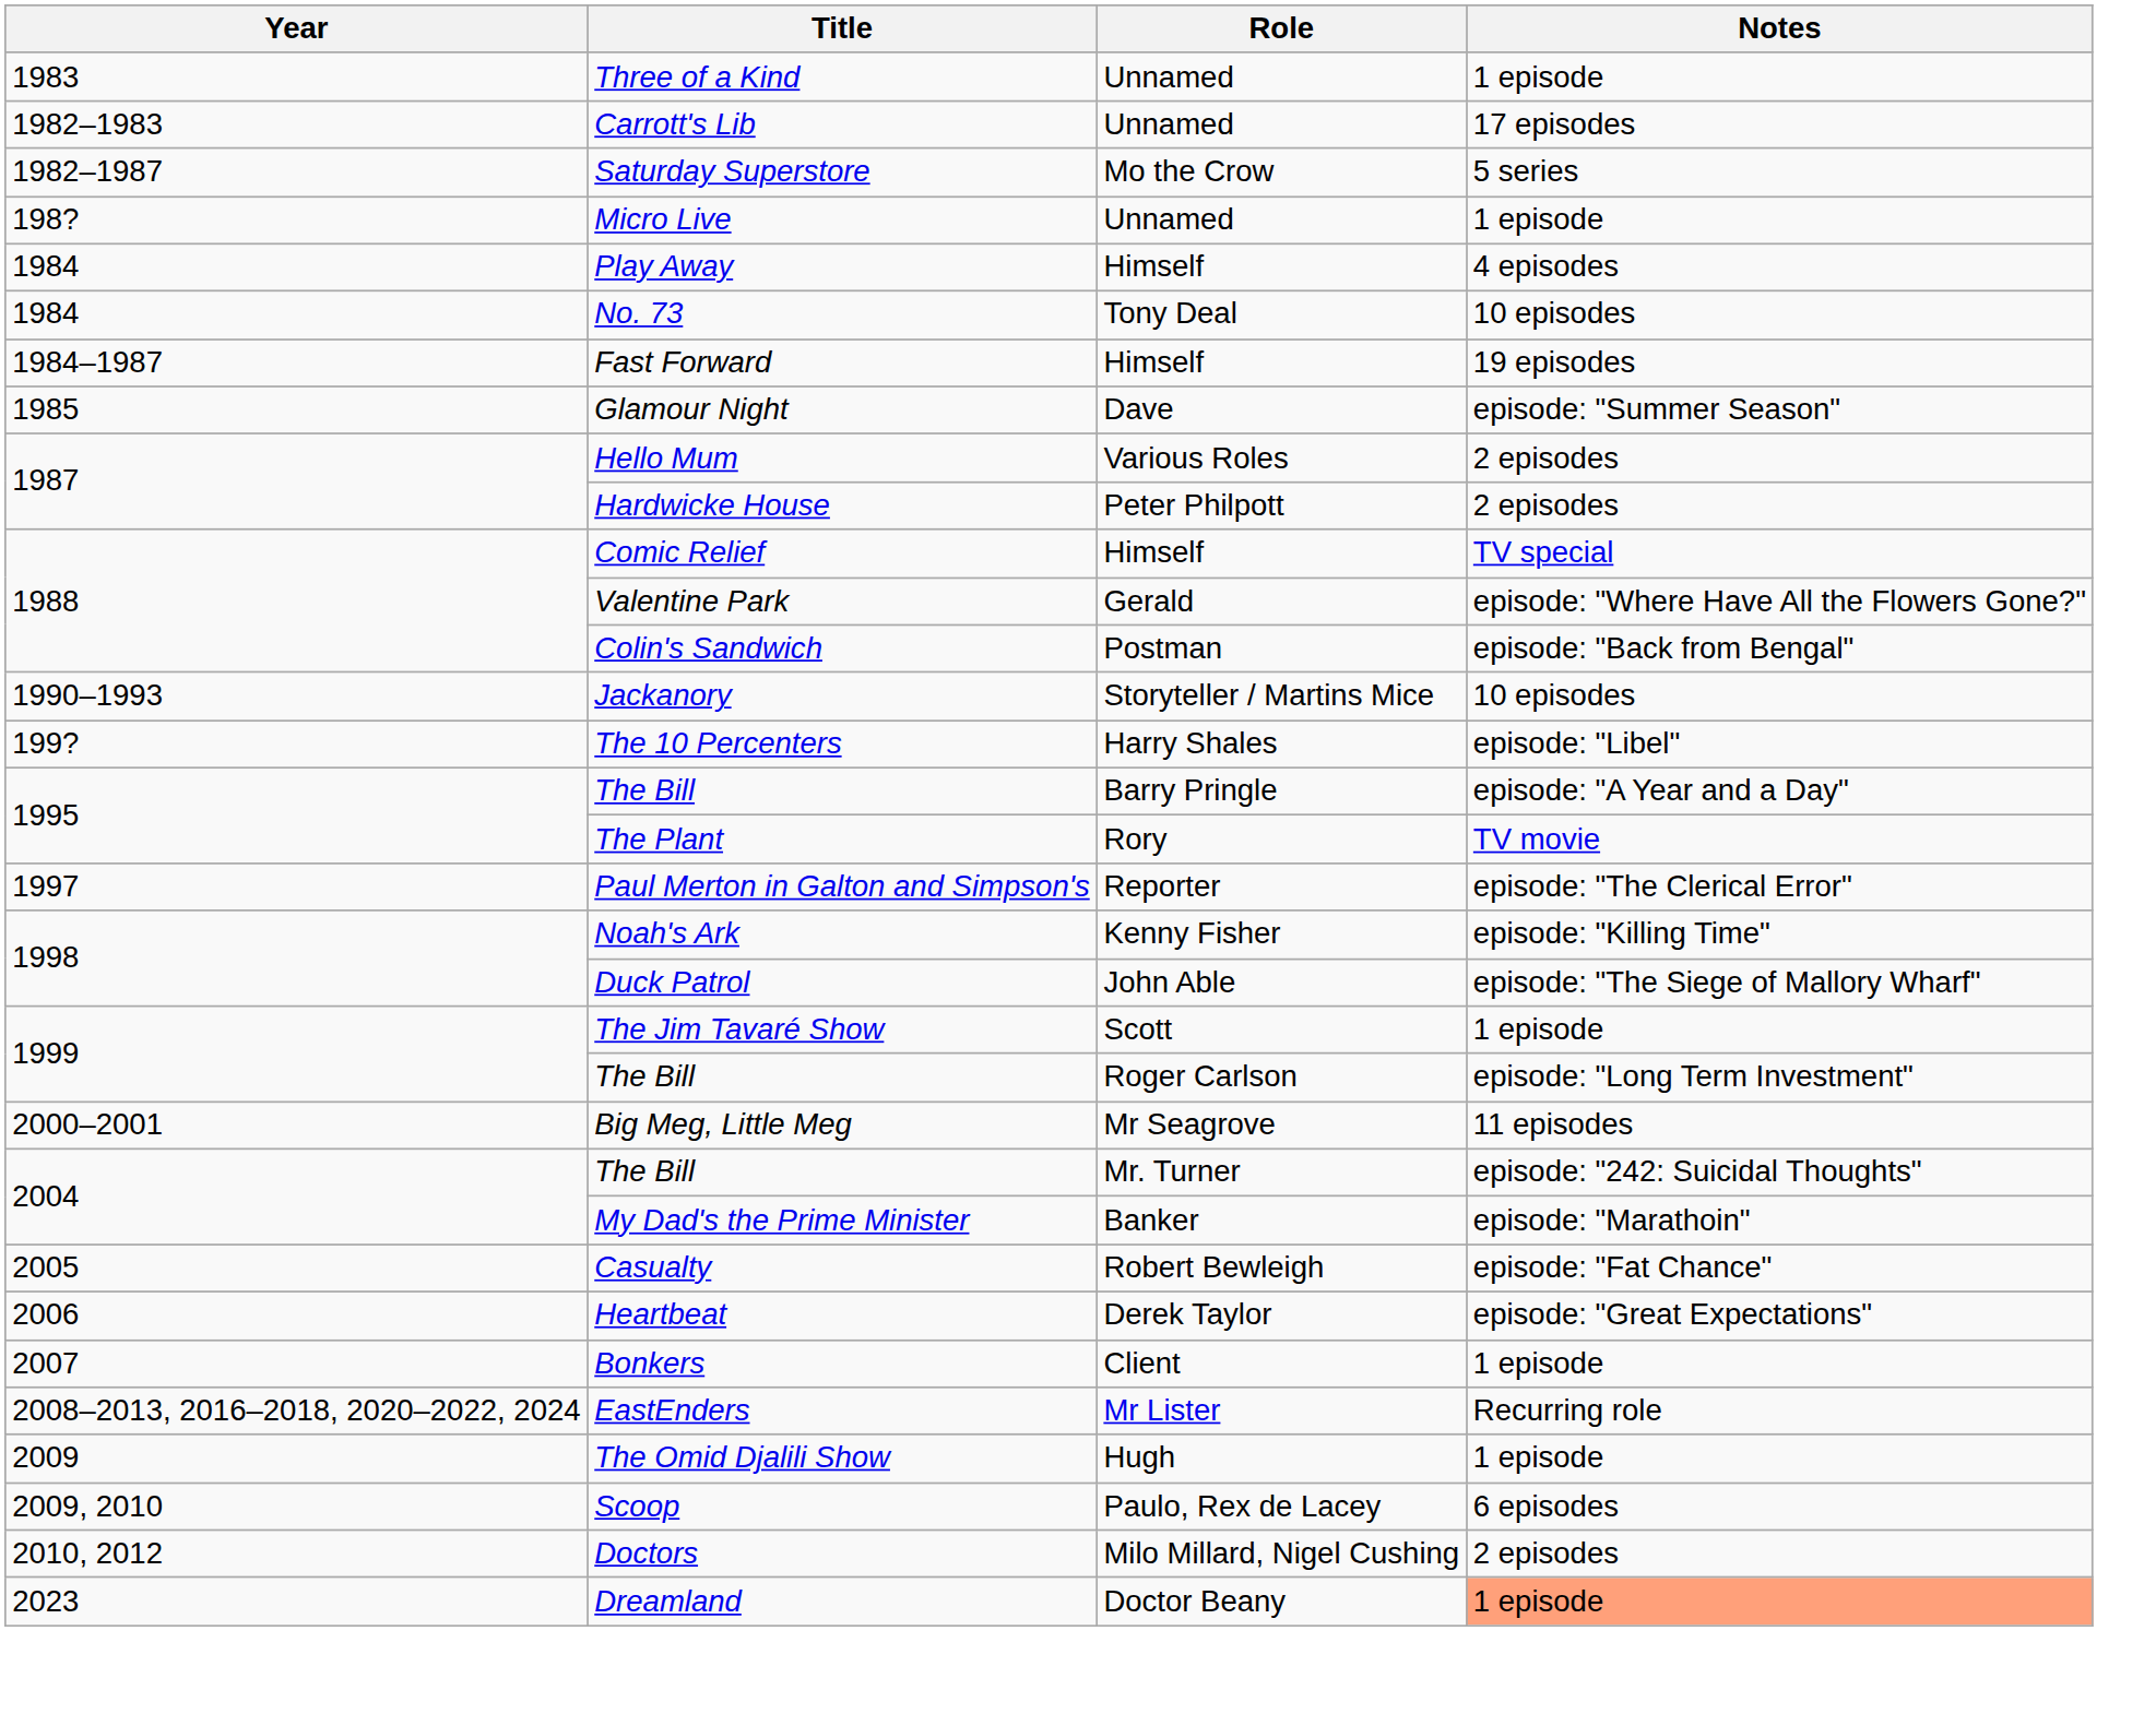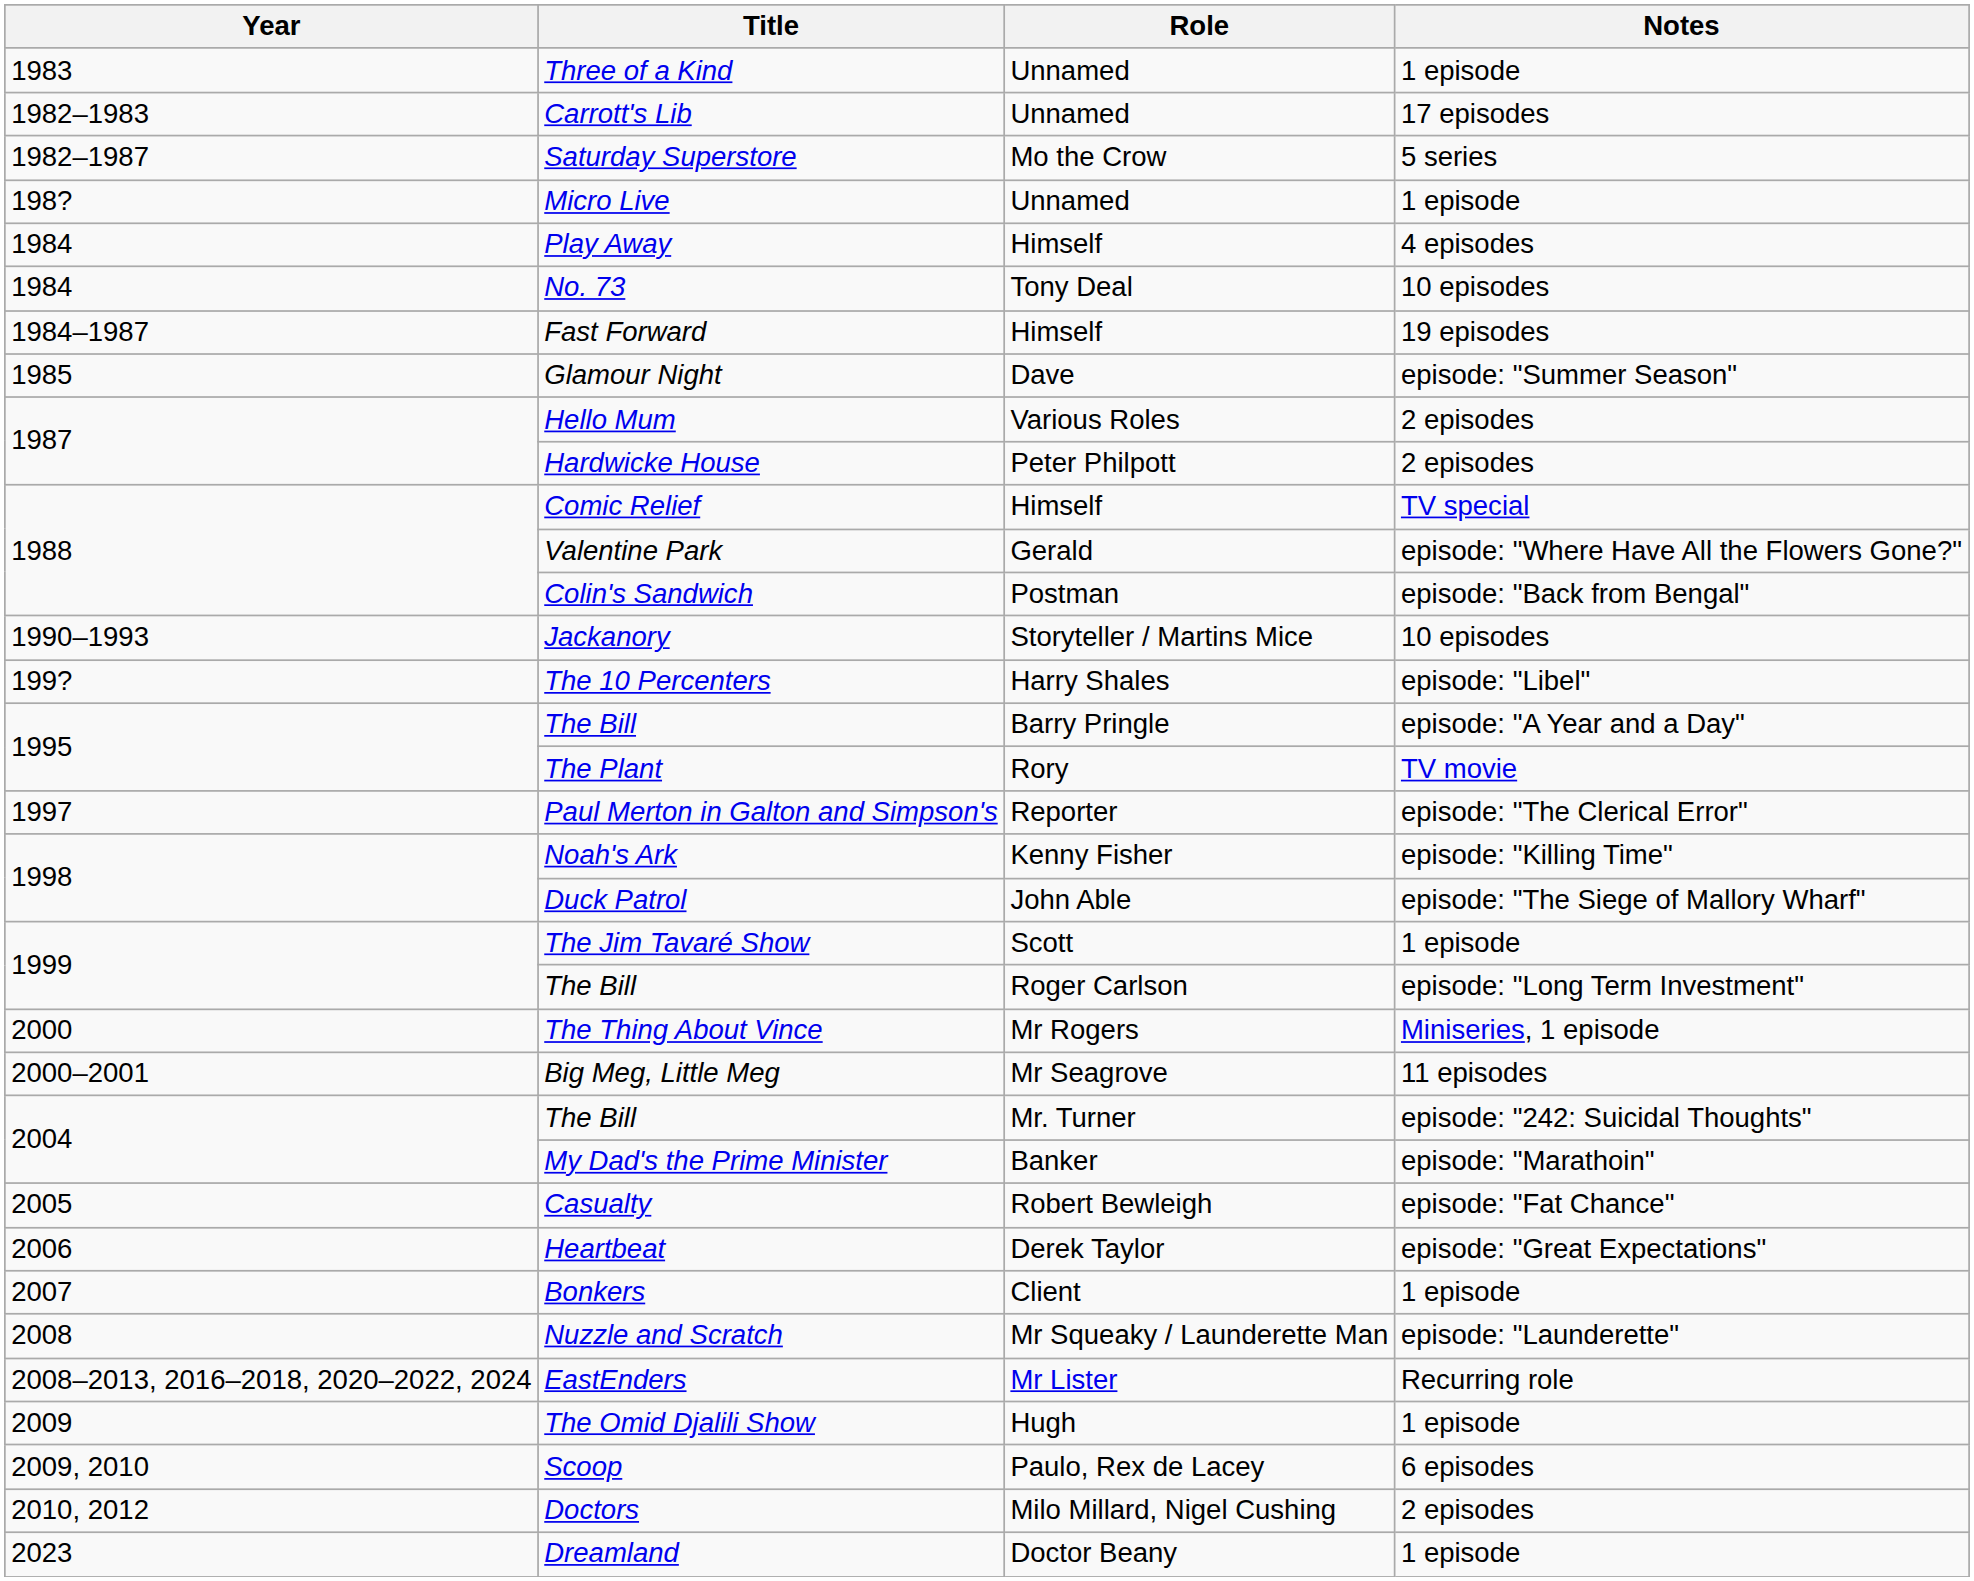+ row: 2000 | The Thing About Vince | Mr Rogers | Miniseries, 1 episode
+ row: 2008 | Nuzzle and Scratch | Mr Squeaky / Launderette Man | episode: "Launderette"
Dreamland | Notes: lightsalmon background -> no background
